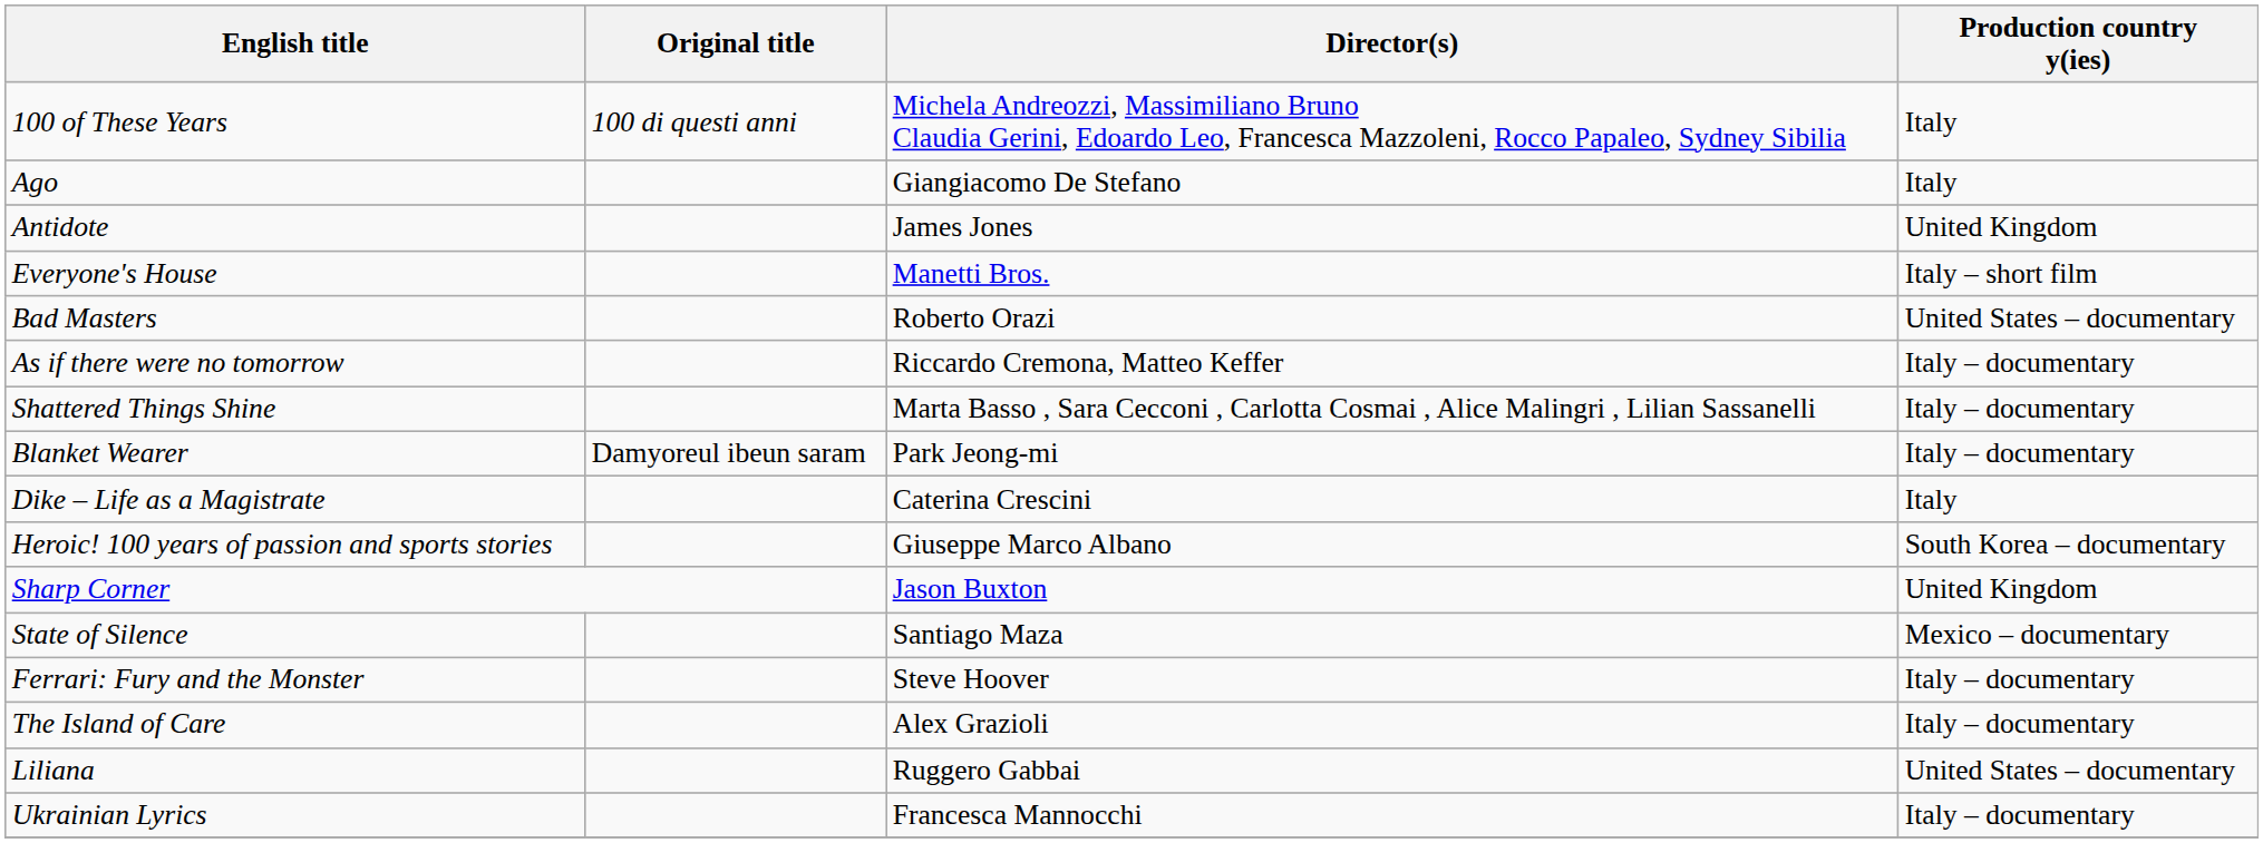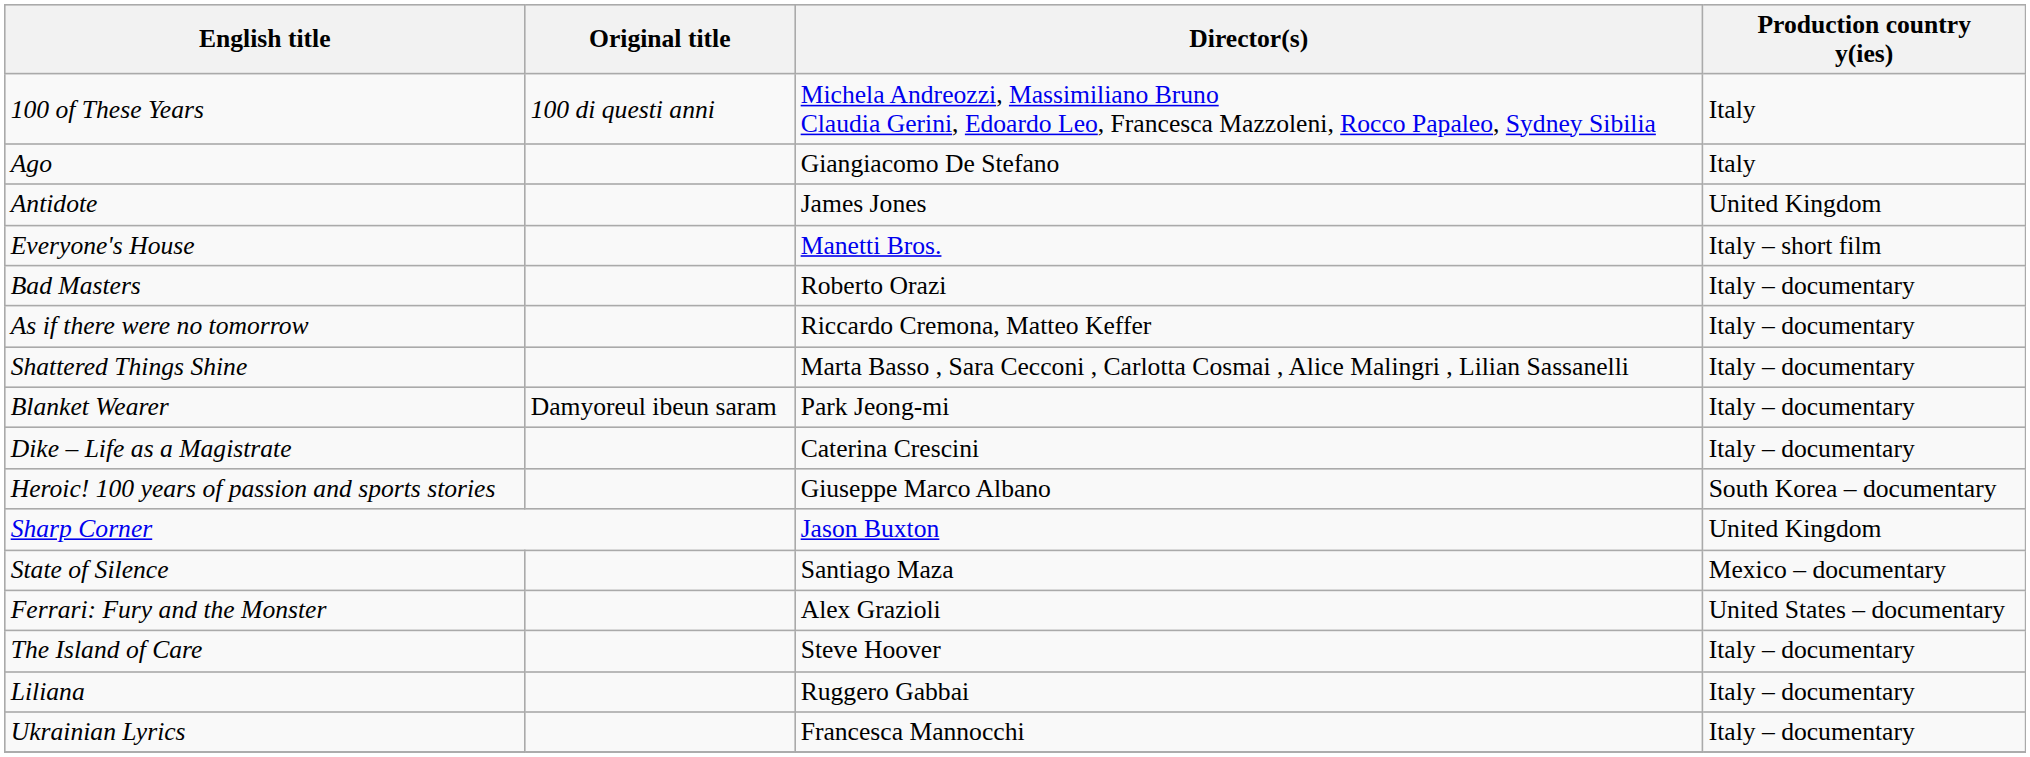Bad Masters | Production country y(ies): United States – documentary -> Italy – documentary
Dike – Life as a Magistrate | Production country y(ies): Italy -> Italy – documentary
Ferrari: Fury and the Monster | Director(s): Steve Hoover -> Alex Grazioli
Ferrari: Fury and the Monster | Production country y(ies): Italy – documentary -> United States – documentary
The Island of Care | Director(s): Alex Grazioli -> Steve Hoover
Liliana | Production country y(ies): United States – documentary -> Italy – documentary
